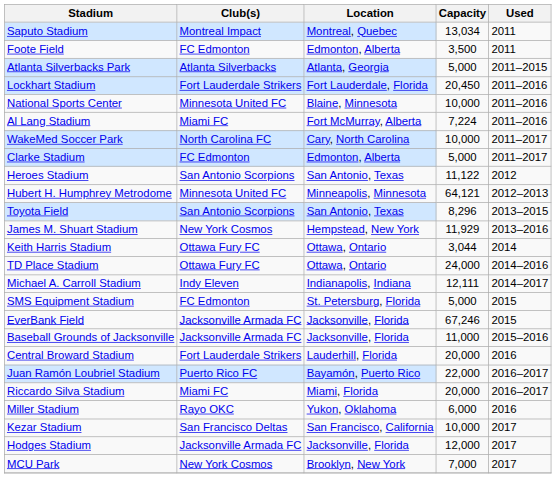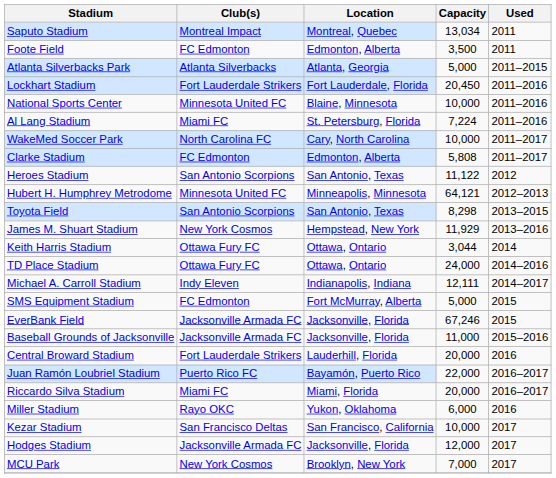Al Lang Stadium | Location: Fort McMurray, Alberta -> St. Petersburg, Florida
Clarke Stadium | Capacity: 5,000 -> 5,808
Toyota Field | Capacity: 8,296 -> 8,298
SMS Equipment Stadium | Location: St. Petersburg, Florida -> Fort McMurray, Alberta
